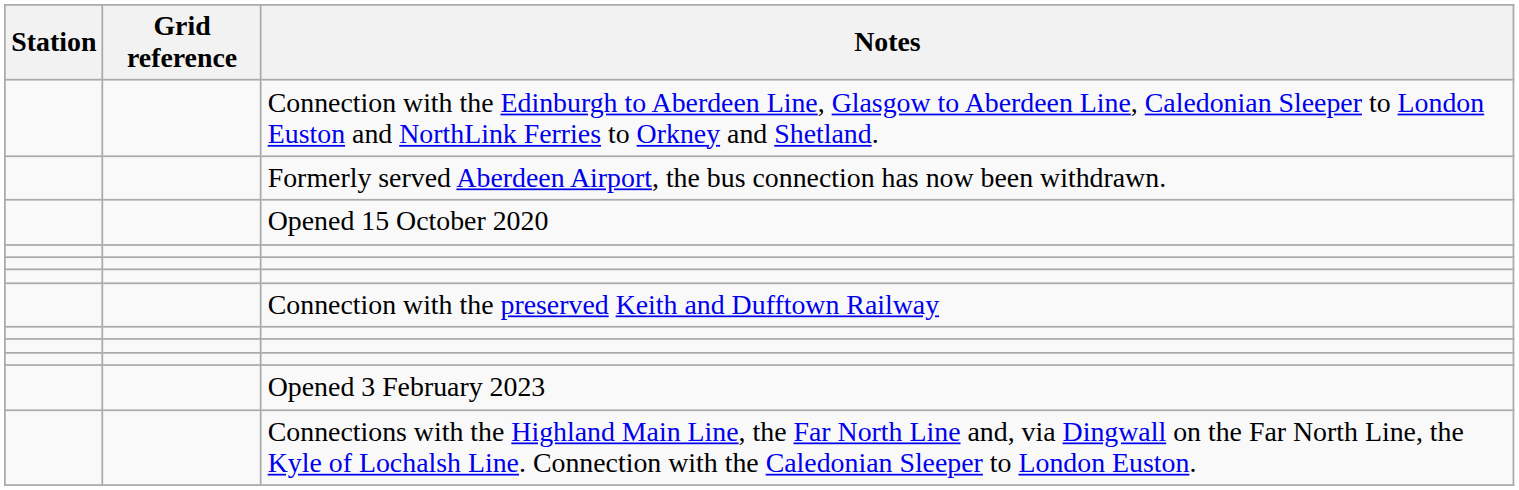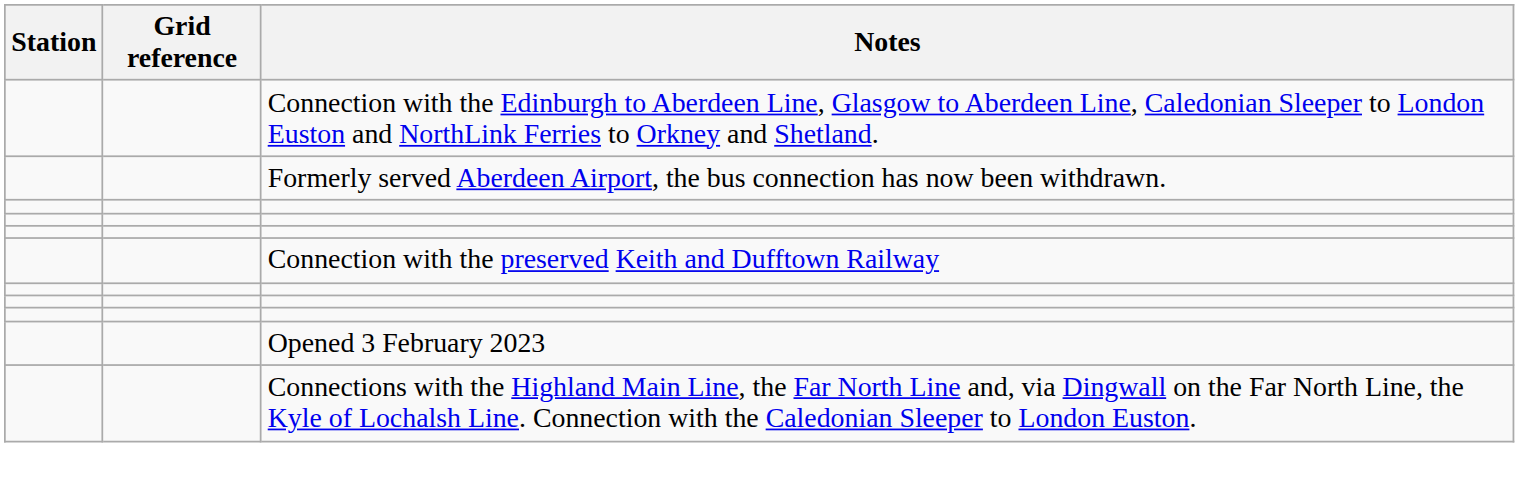- row: Opened 15 October 2020
